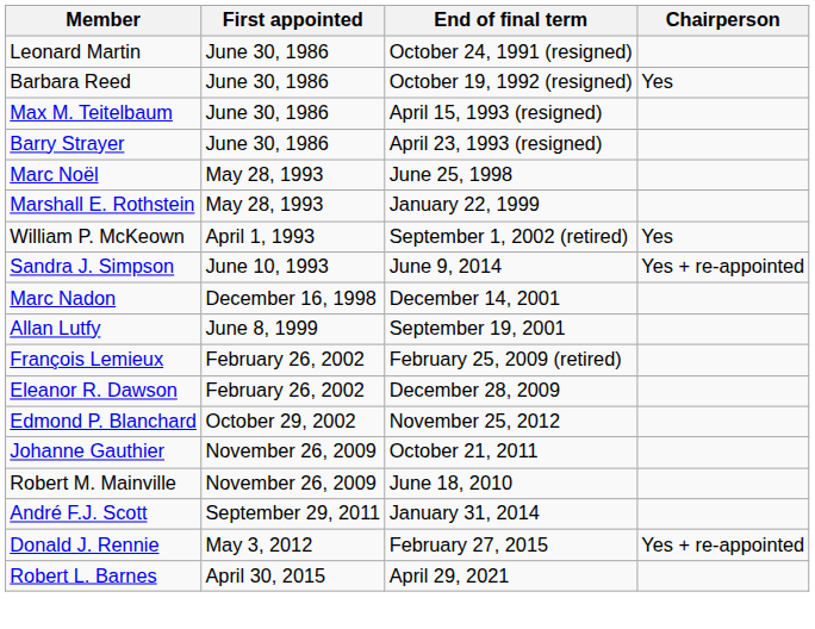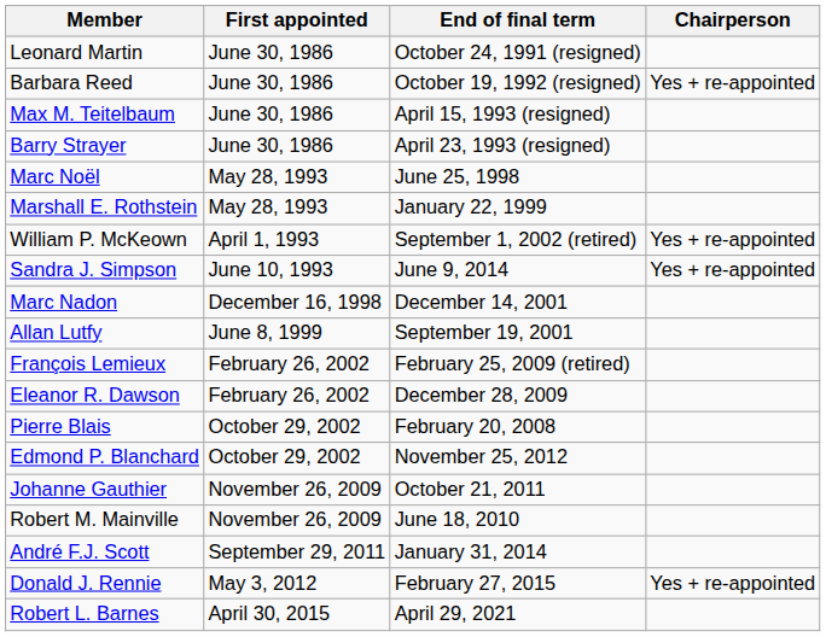Barbara Reed | Chairperson: Yes -> Yes + re-appointed
William P. McKeown | Chairperson: Yes -> Yes + re-appointed
+ row: Pierre Blais | October 29, 2002 | February 20, 2008
